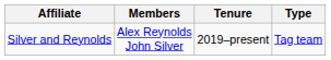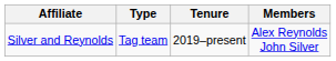columns swapped: Members <-> Type
